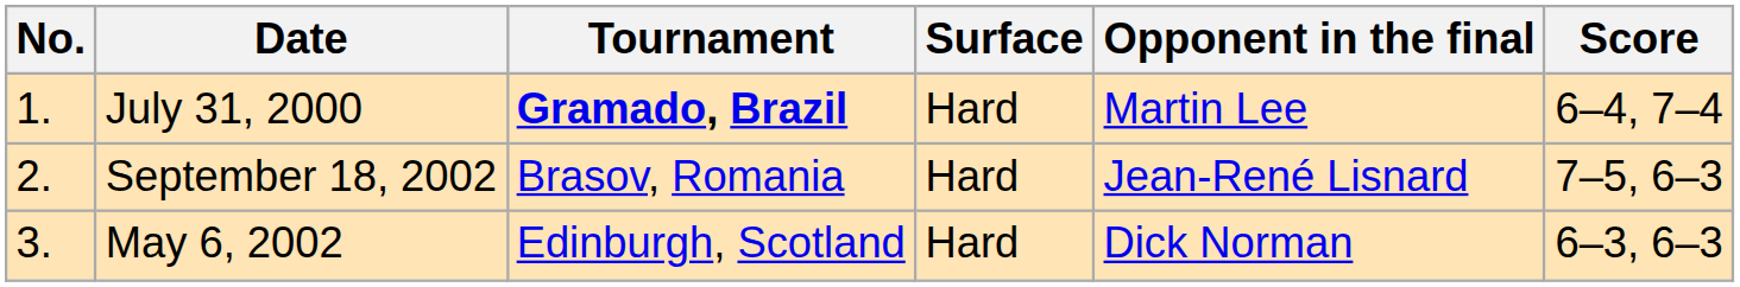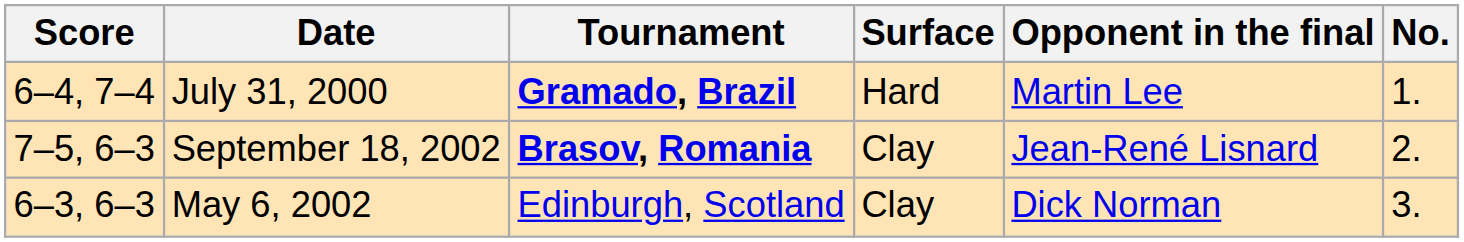columns swapped: No. <-> Score
September 18, 2002 | Tournament: normal -> bold
September 18, 2002 | Surface: Hard -> Clay
May 6, 2002 | Surface: Hard -> Clay
